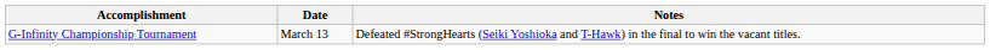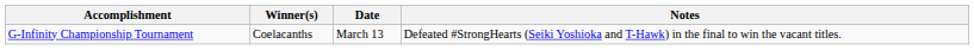+ column: Winner(s) | Coelacanths
